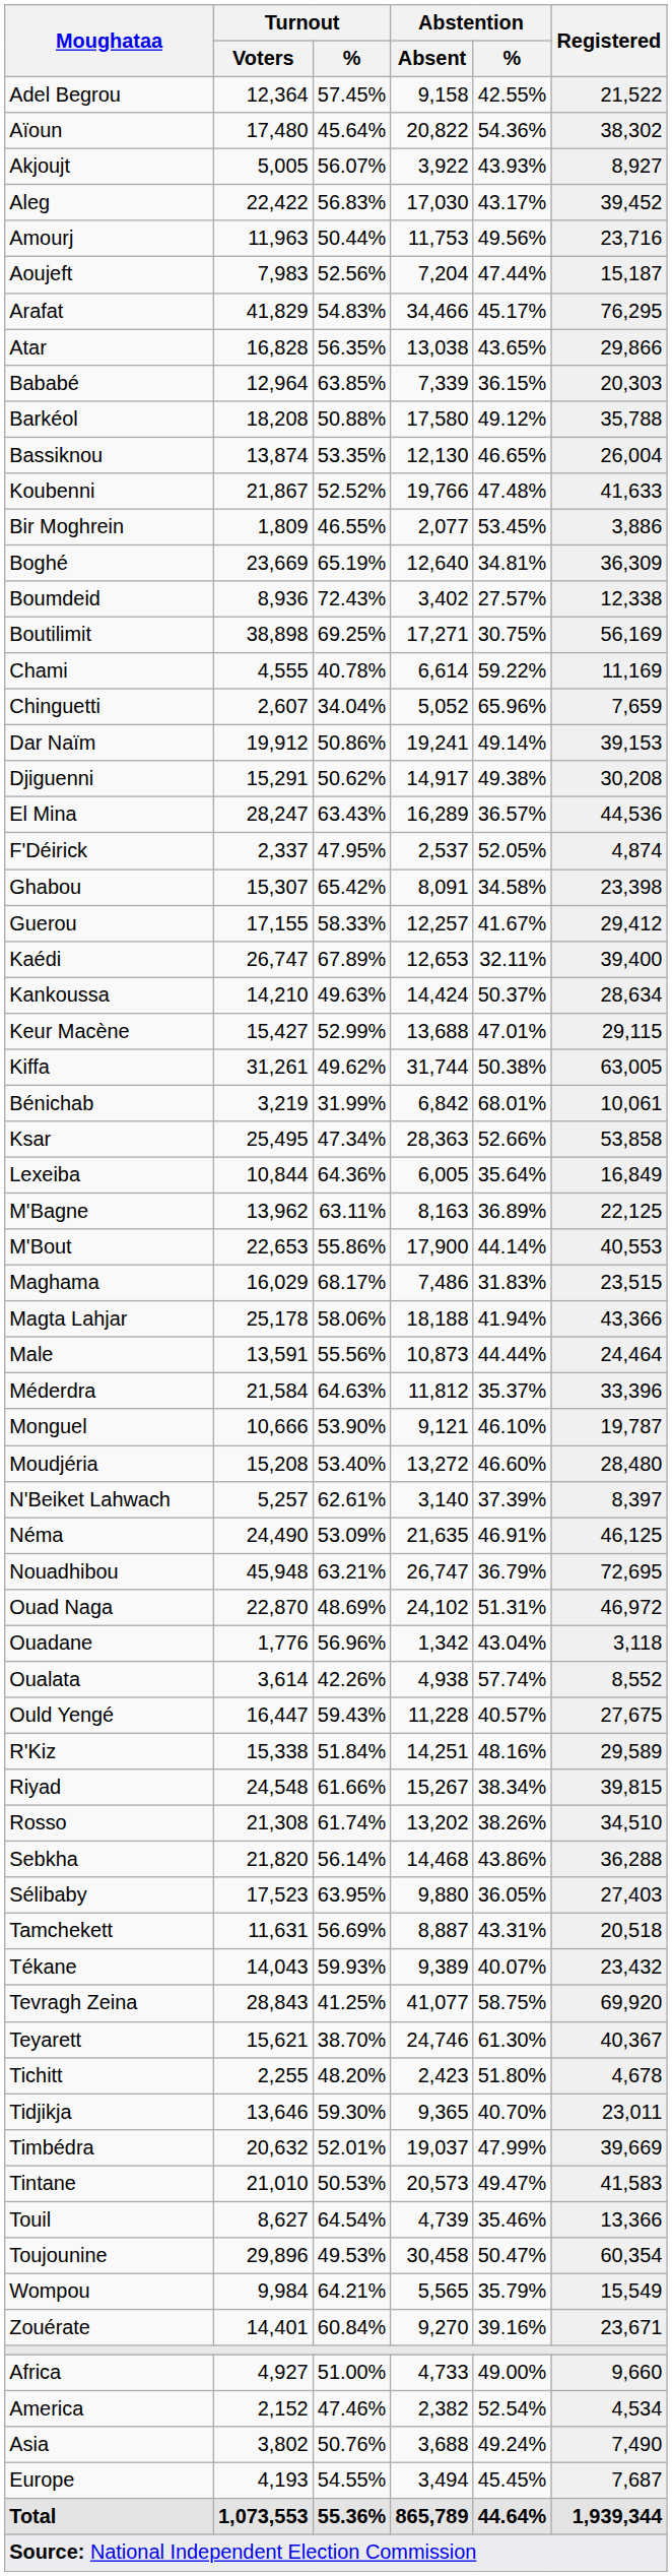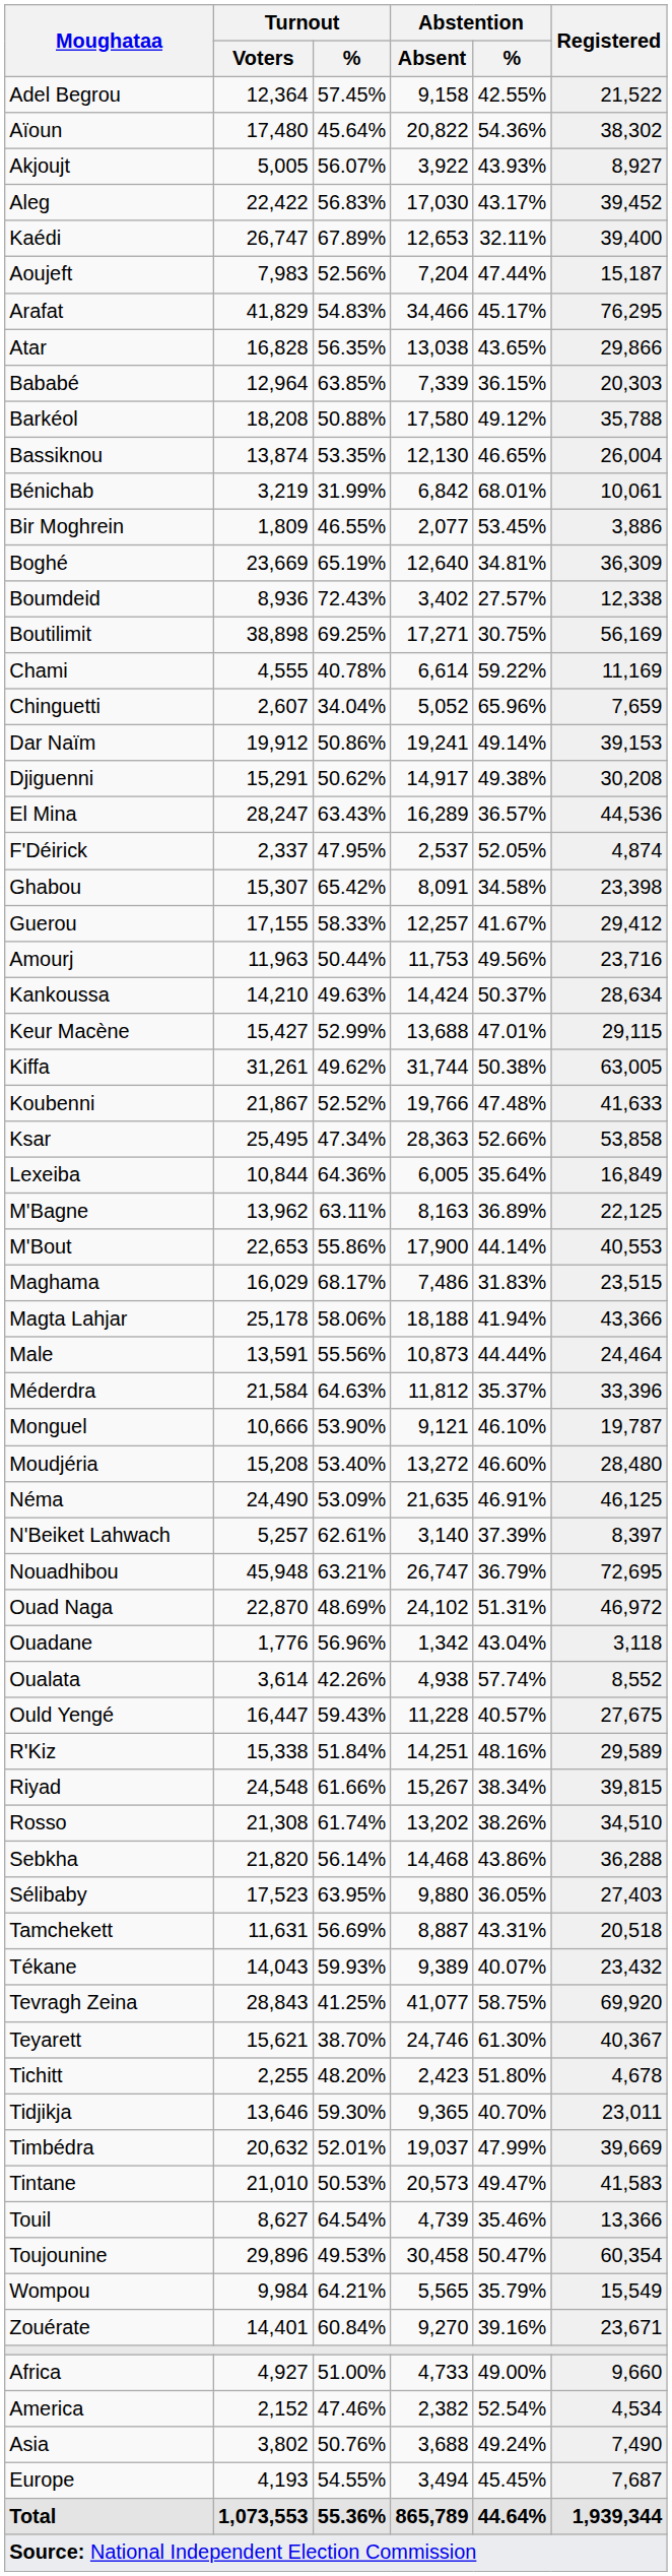rows swapped: Amourj <-> Kaédi
rows swapped: Bénichab <-> Koubenni
rows swapped: N'Beiket Lahwach <-> Néma
